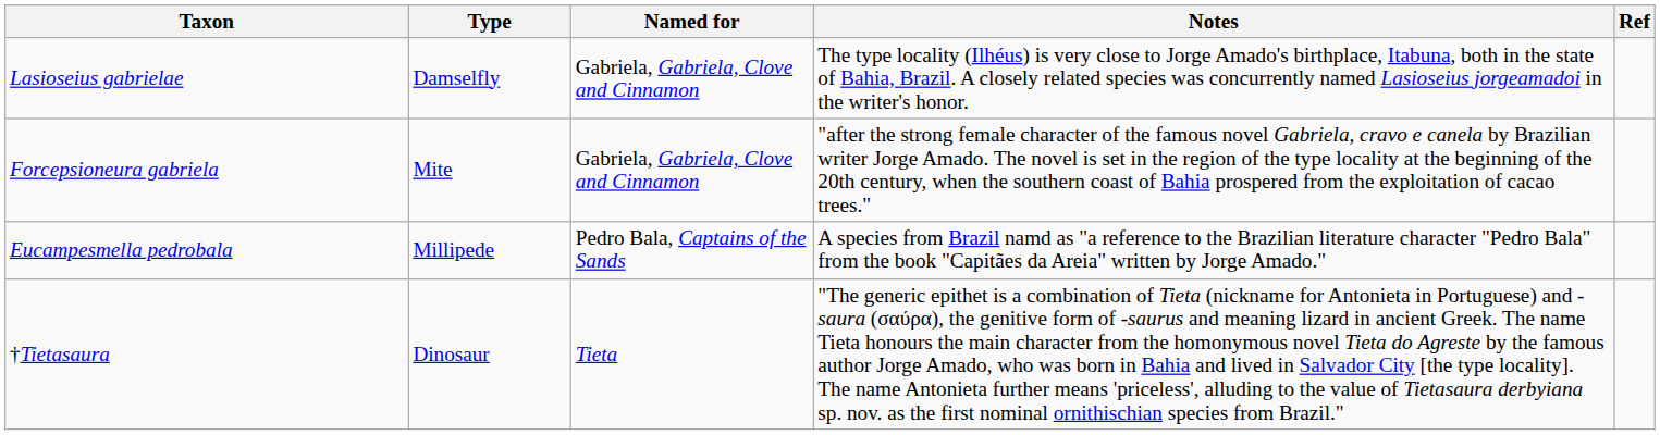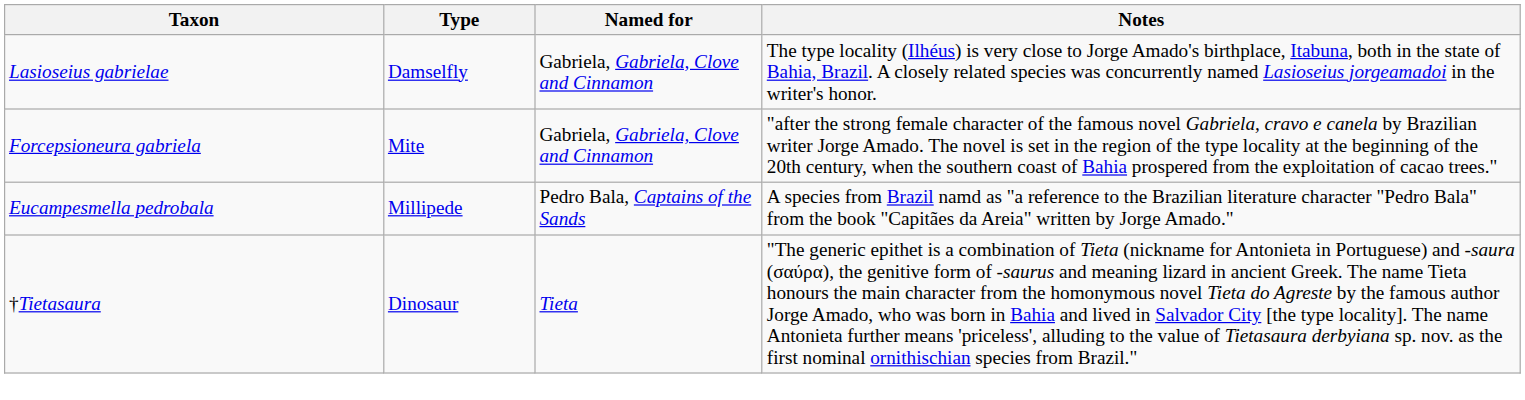- column: Ref
